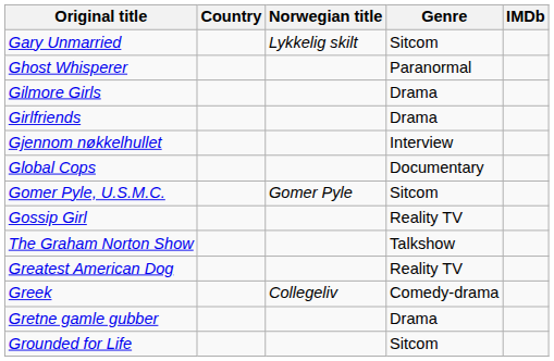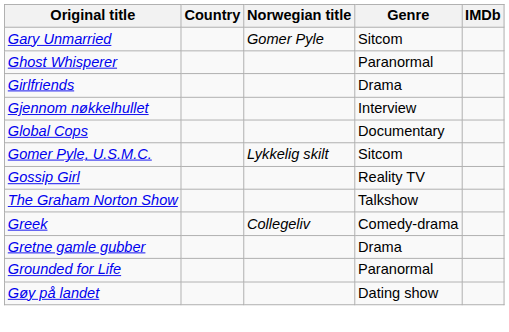Gary Unmarried | Norwegian title: Lykkelig skilt -> Gomer Pyle
- row: Gilmore Girls | Drama
Gomer Pyle, U.S.M.C. | Norwegian title: Gomer Pyle -> Lykkelig skilt
- row: Greatest American Dog | Reality TV
Grounded for Life | Genre: Sitcom -> Paranormal
+ row: Gøy på landet | Dating show
